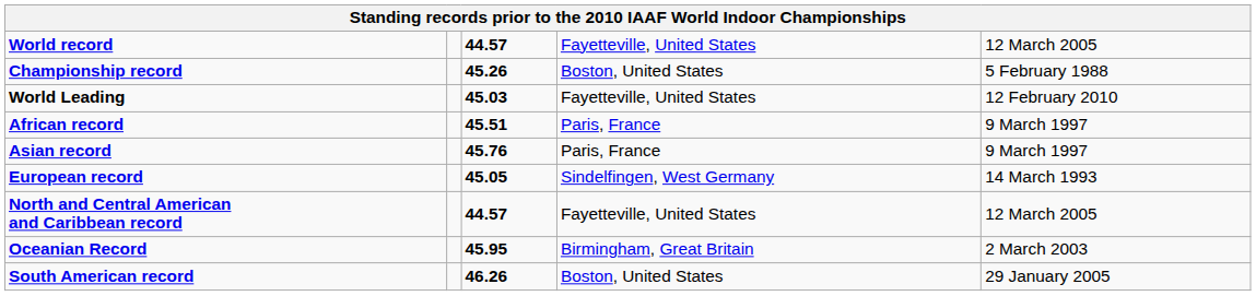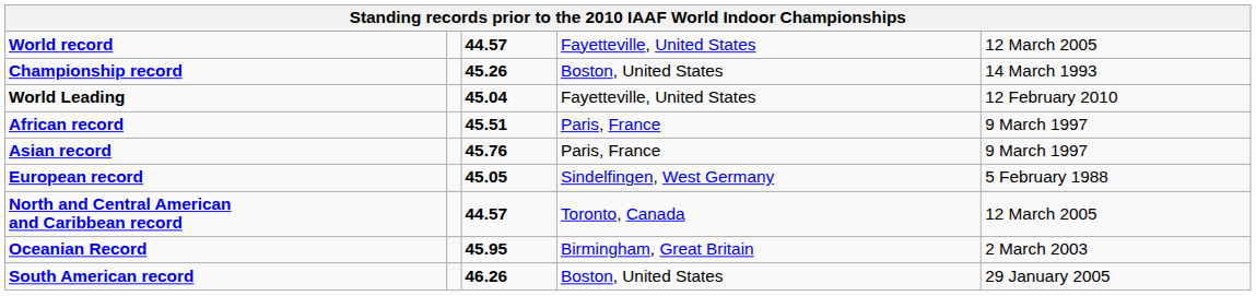Championship record | column 5: 5 February 1988 -> 14 March 1993
World Leading | column 3: 45.03 -> 45.04
European record | column 5: 14 March 1993 -> 5 February 1988
North and Central American and Caribbean record | column 4: Fayetteville, United States -> Toronto, Canada
